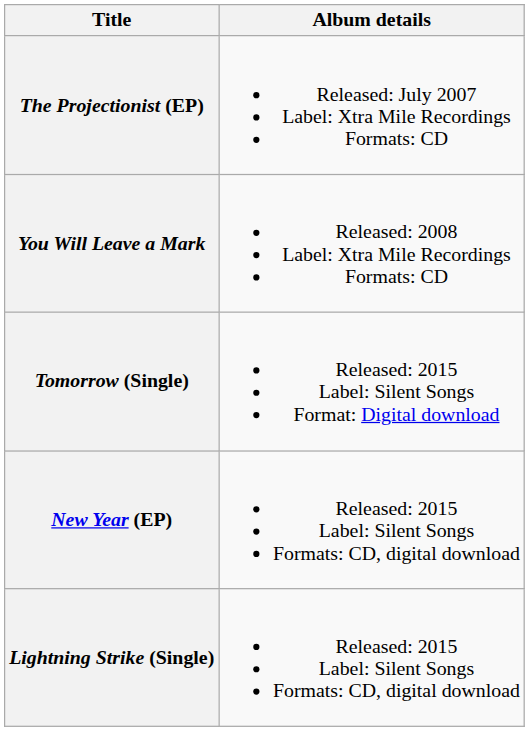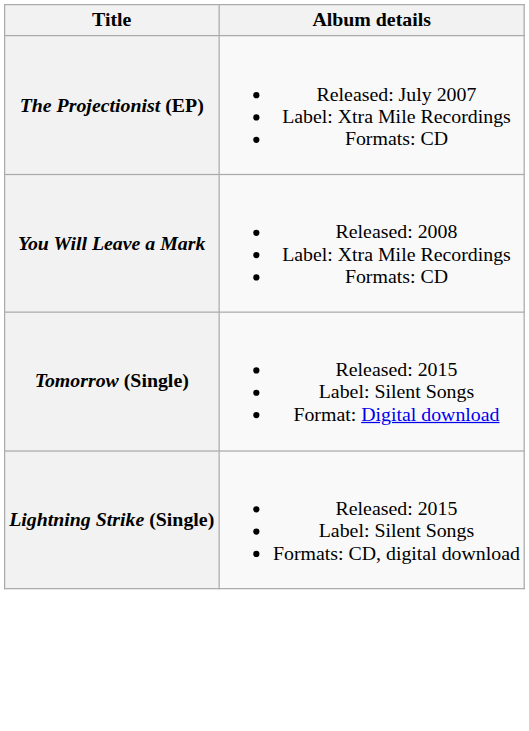- row: New Year (EP) | Released: 2015 Label: Silent Songs Formats: CD, digital download
